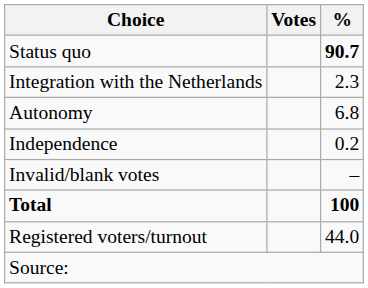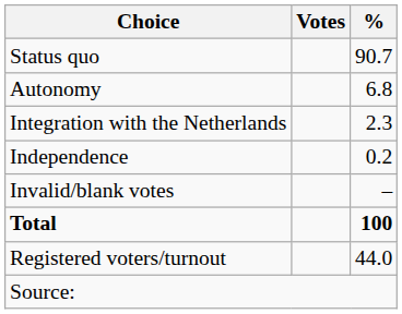Status quo | %: bold -> normal
rows swapped: Autonomy <-> Integration with the Netherlands
